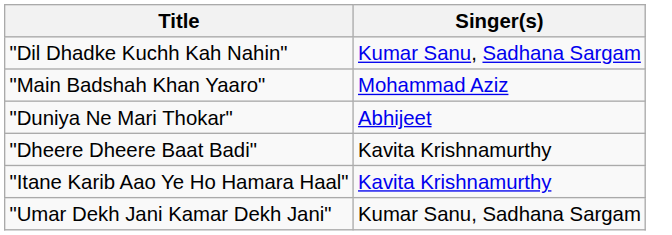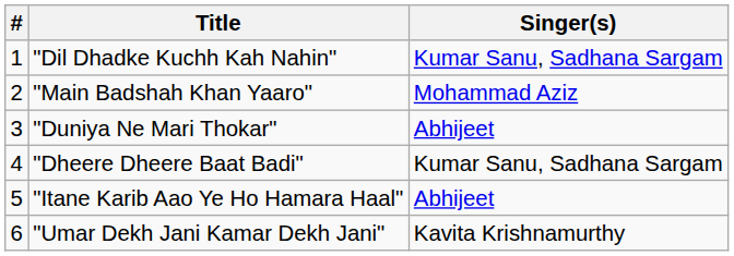+ column: # | 1 | 2 | 3 | 4 | 5 | 6
"Dheere Dheere Baat Badi" | Singer(s): Kavita Krishnamurthy -> Kumar Sanu, Sadhana Sargam
"Itane Karib Aao Ye Ho Hamara Haal" | Singer(s): Kavita Krishnamurthy -> Abhijeet
"Umar Dekh Jani Kamar Dekh Jani" | Singer(s): Kumar Sanu, Sadhana Sargam -> Kavita Krishnamurthy
